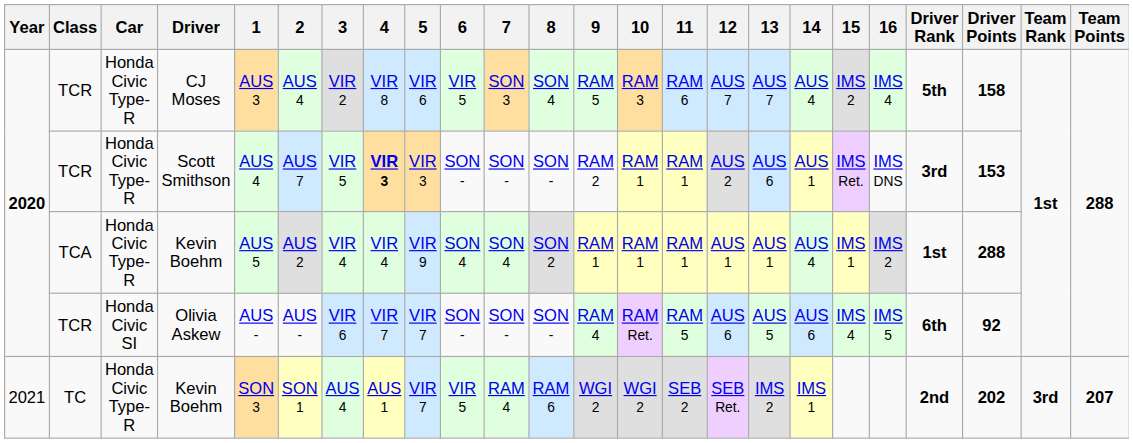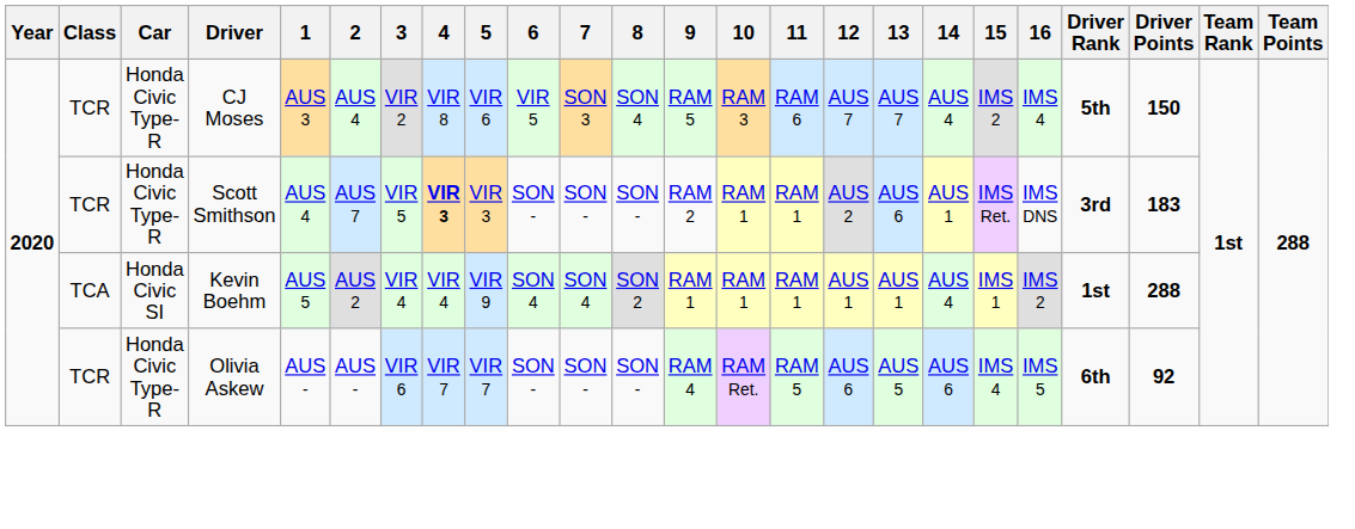CJ Moses | Driver Points: 158 -> 150
Scott Smithson | Driver Points: 153 -> 183
TCA / Kevin Boehm | Car: Honda Civic Type-R -> Honda Civic SI
Olivia Askew | Car: Honda Civic SI -> Honda Civic Type-R
- row: 2021 | TC | Honda Civic Type-R | Kevin Boehm | SON 3 | SON 1 | AUS 4 | AUS 1 | VIR 7 | VIR 5 | RAM 4 | RAM 6 | WGI 2 | WGI 2 | SEB 2 | SEB Ret. | IMS 2 | IMS 1 | 2nd | 202 | 3rd | 207
